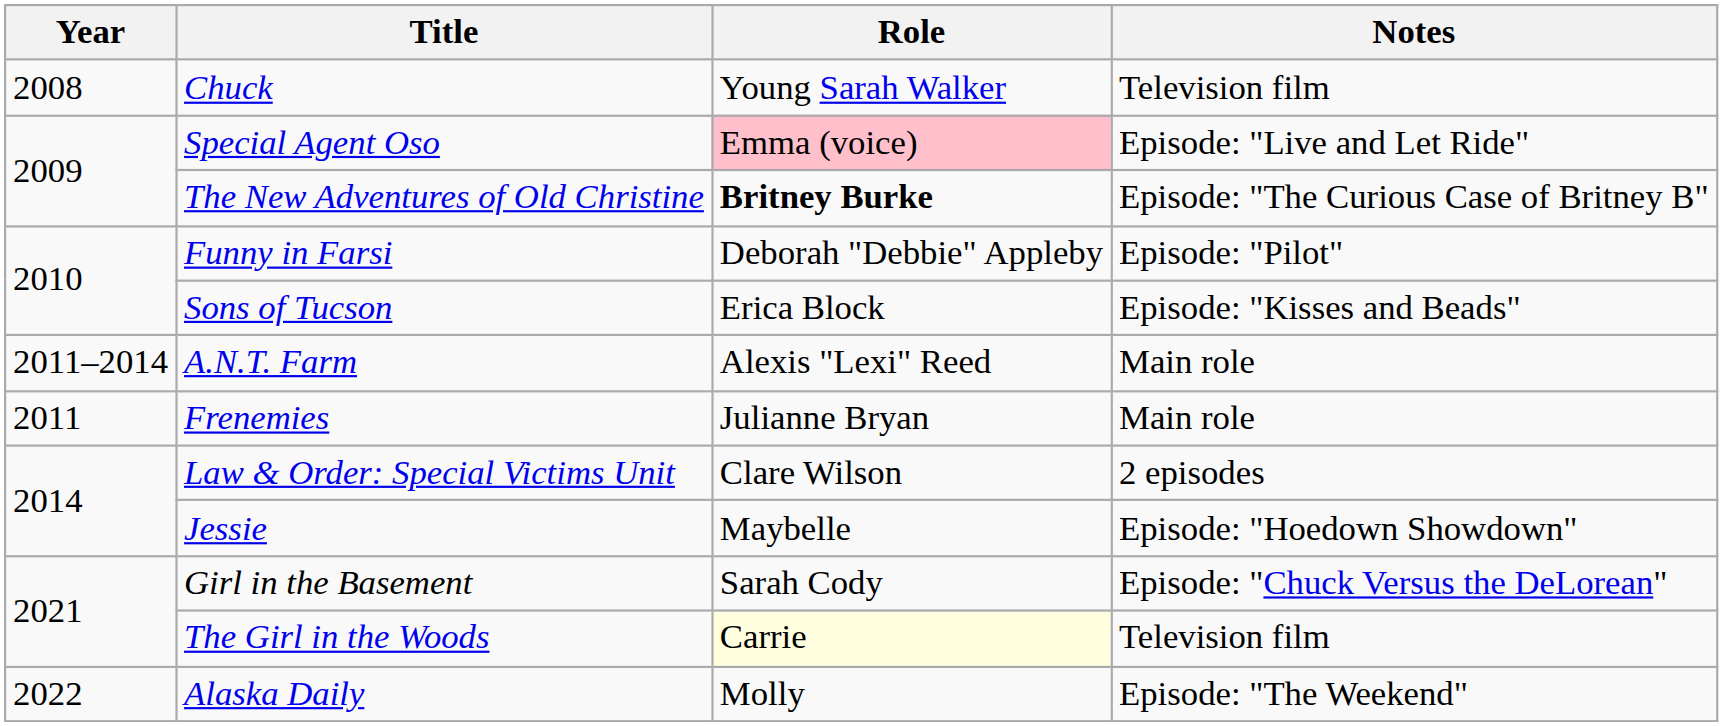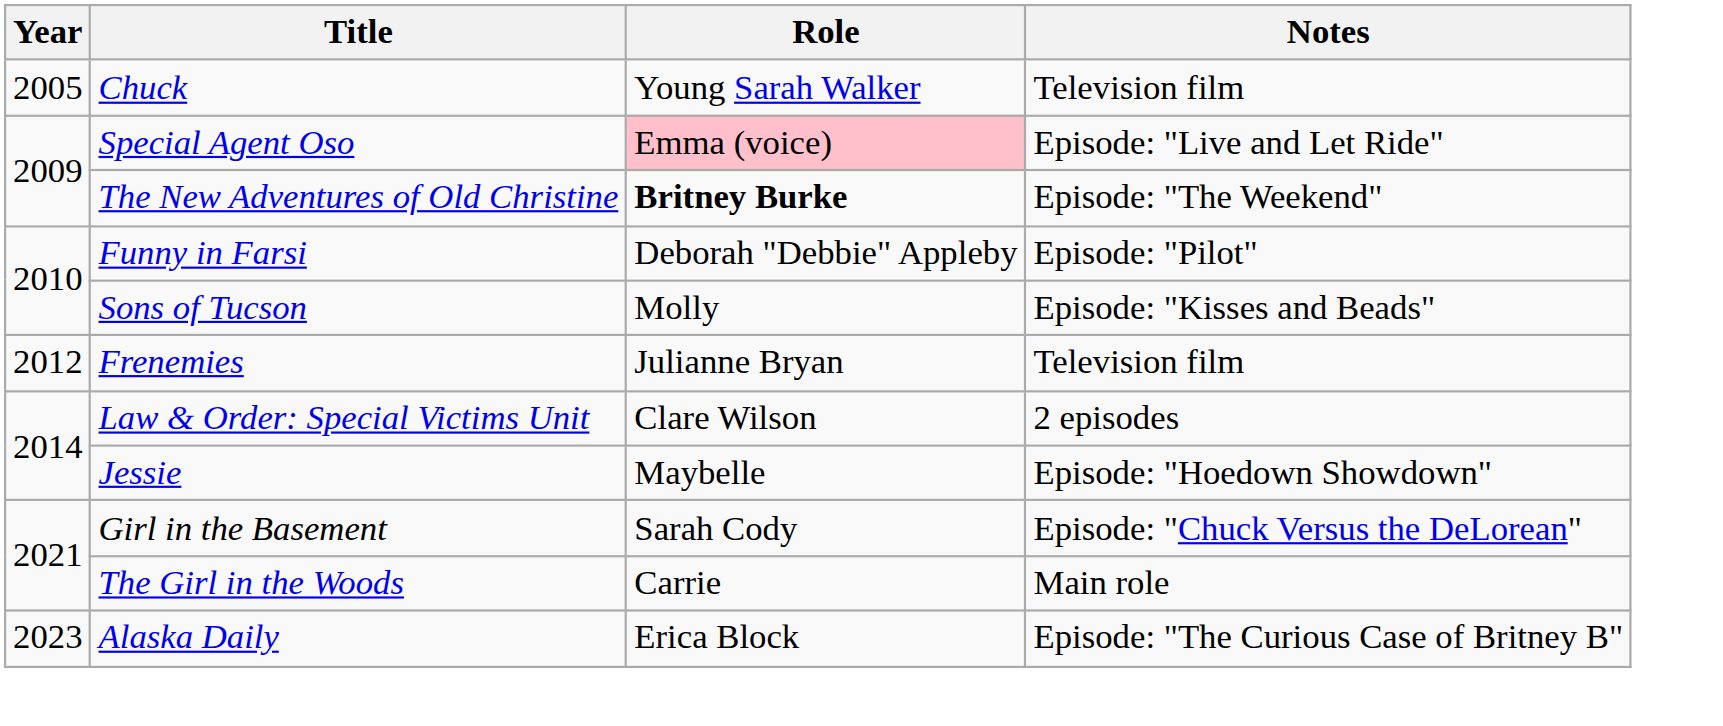Chuck | Year: 2008 -> 2005
The New Adventures of Old Christine | Notes: Episode: "The Curious Case of Britney B" -> Episode: "The Weekend"
Sons of Tucson | Role: Erica Block -> Molly
- row: 2011–2014 | A.N.T. Farm | Alexis "Lexi" Reed | Main role
Frenemies | Year: 2011 -> 2012
Frenemies | Notes: Main role -> Television film
The Girl in the Woods | Role: lightyellow background -> no background
The Girl in the Woods | Notes: Television film -> Main role
Alaska Daily | Year: 2022 -> 2023
Alaska Daily | Role: Molly -> Erica Block
Alaska Daily | Notes: Episode: "The Weekend" -> Episode: "The Curious Case of Britney B"
